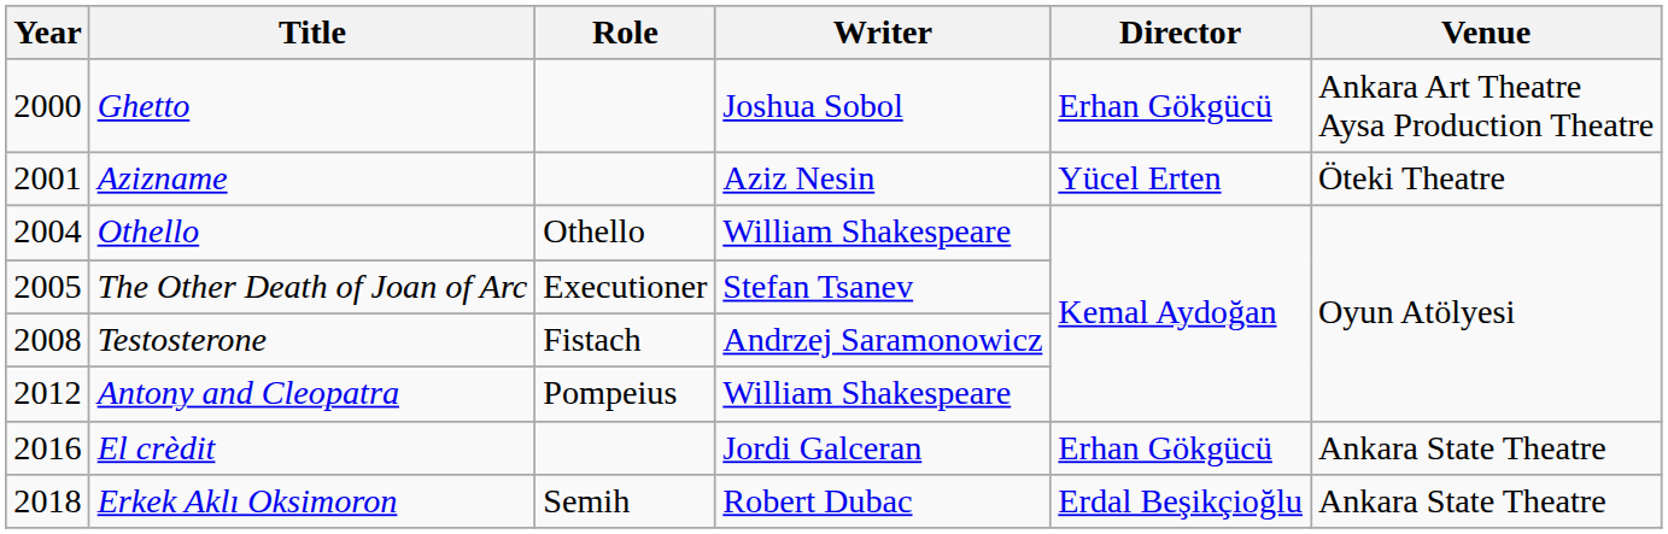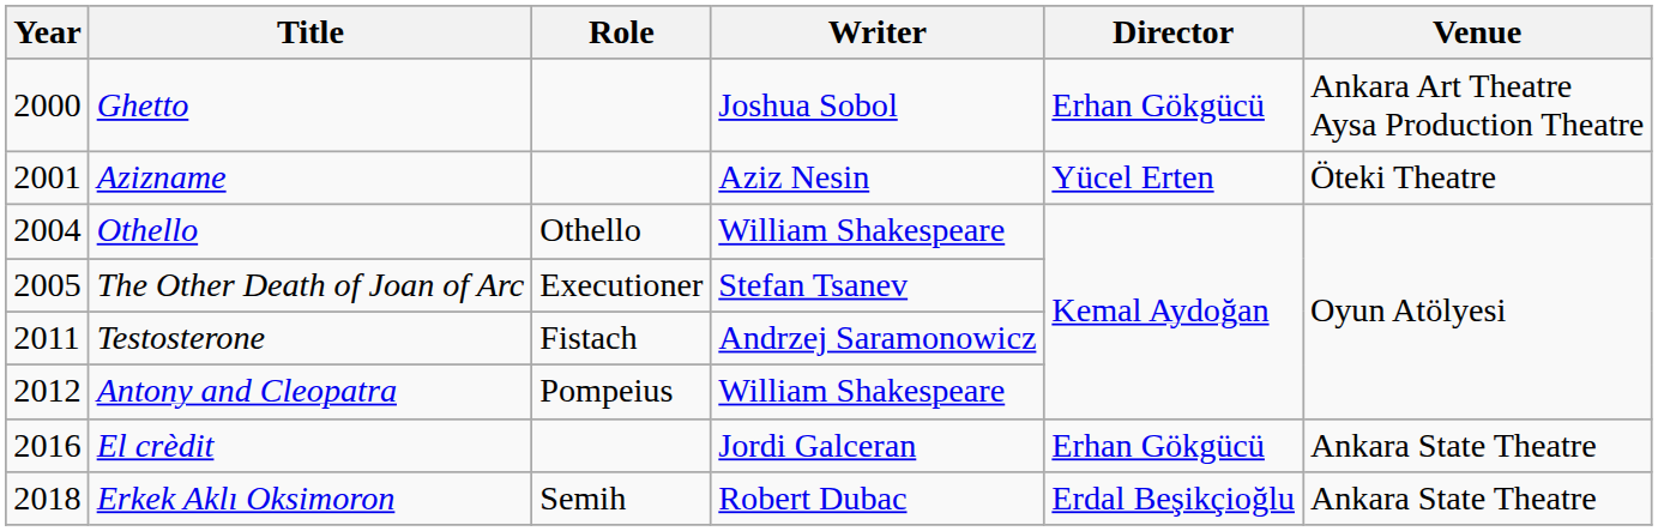Testosterone | Year: 2008 -> 2011
